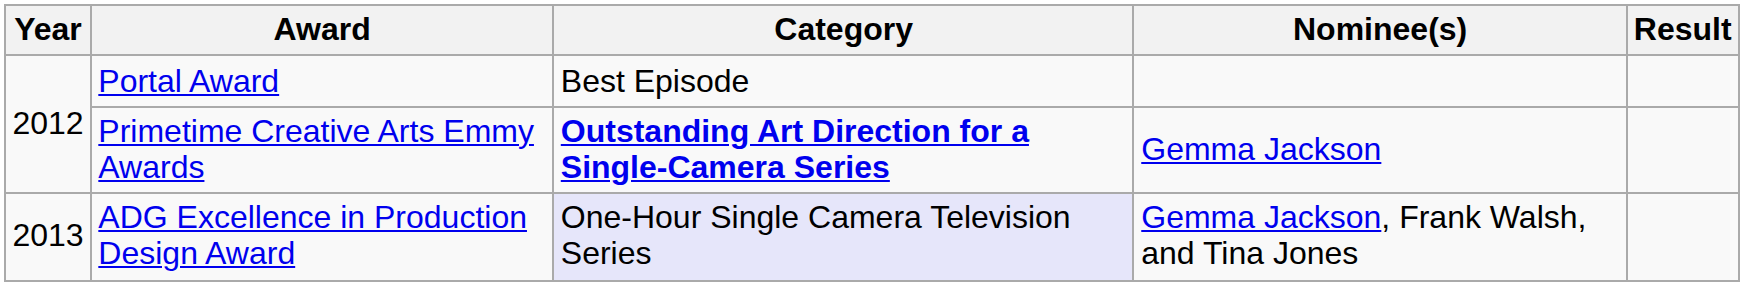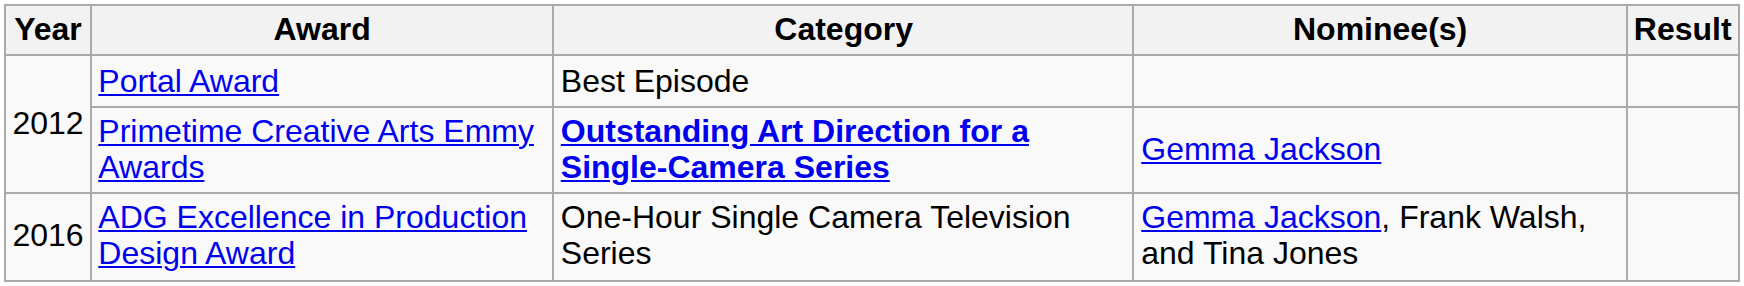ADG Excellence in Production Design Award | Year: 2013 -> 2016
ADG Excellence in Production Design Award | Category: lavender background -> no background
